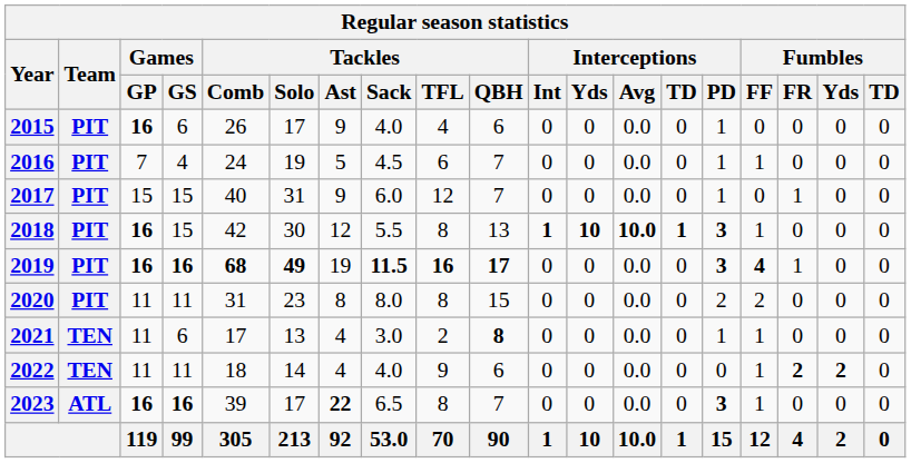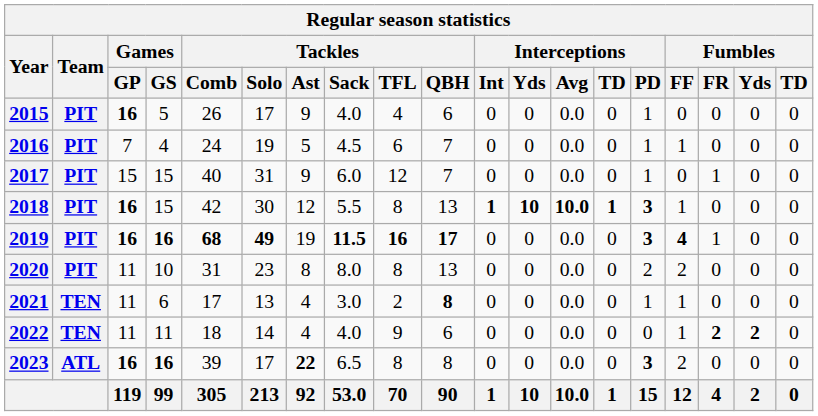2015 | Games / GS: 6 -> 5
2020 | Games / GS: 11 -> 10
2020 | Tackles / QBH: 15 -> 13
2023 | Tackles / QBH: 7 -> 8
2023 | Fumbles / FF: 1 -> 2
